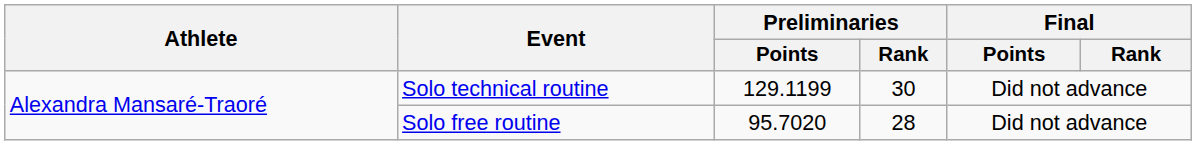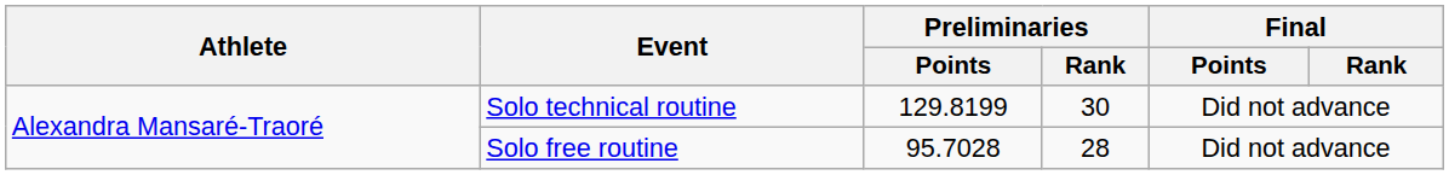Solo technical routine | Preliminaries / Points: 129.1199 -> 129.8199
Solo free routine | Preliminaries / Points: 95.7020 -> 95.7028
